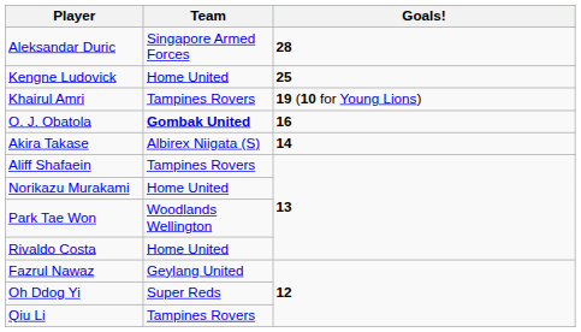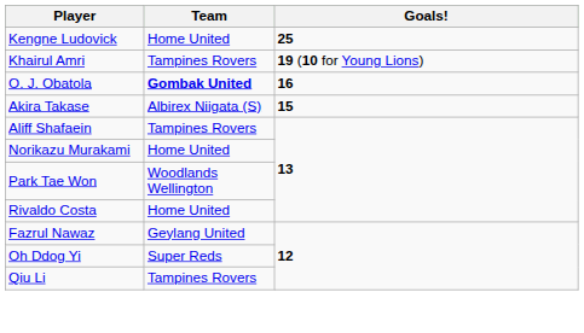- row: Aleksandar Duric | Singapore Armed Forces | 28
Akira Takase | Goals!: 14 -> 15
